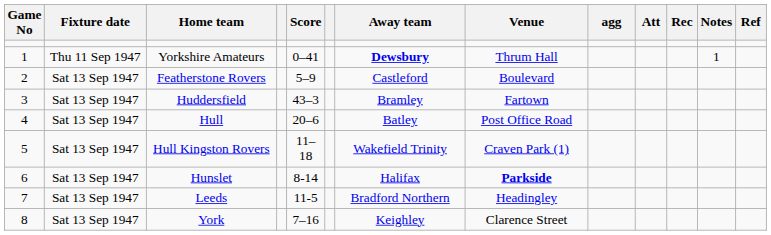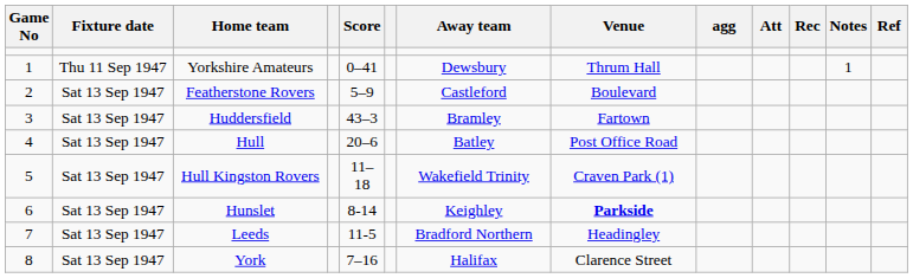Yorkshire Amateurs | Away team: bold -> normal
Hunslet | Away team: Halifax -> Keighley
York | Away team: Keighley -> Halifax
